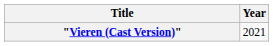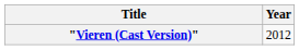"Vieren (Cast Version)" | Year: 2021 -> 2012
